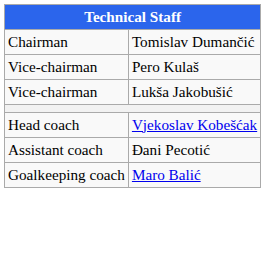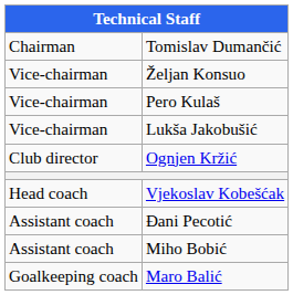+ row: Vice-chairman | Željan Konsuo
+ row: Club director | Ognjen Kržić
+ row: Assistant coach | Miho Bobić
